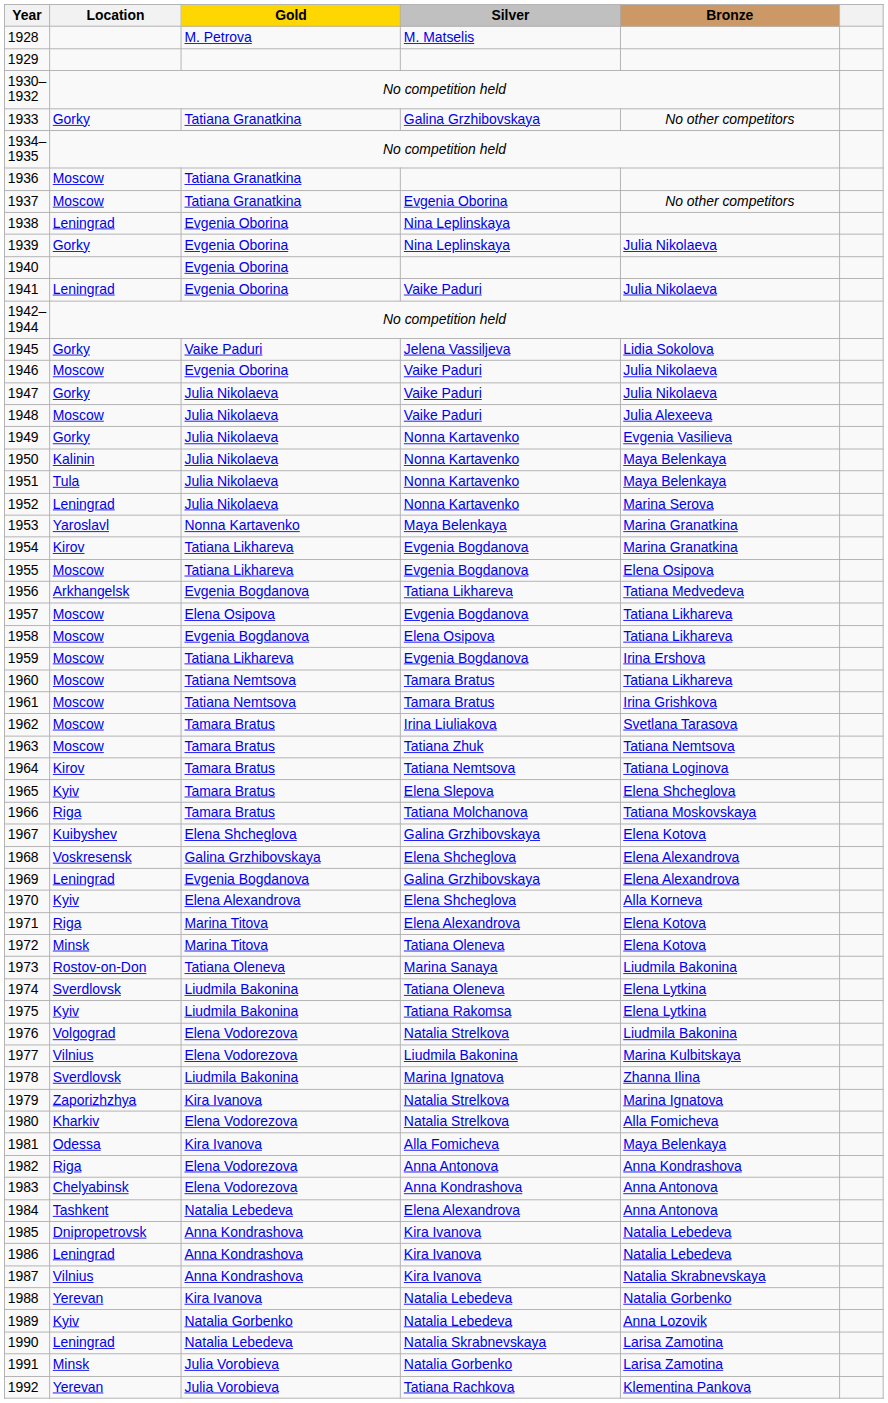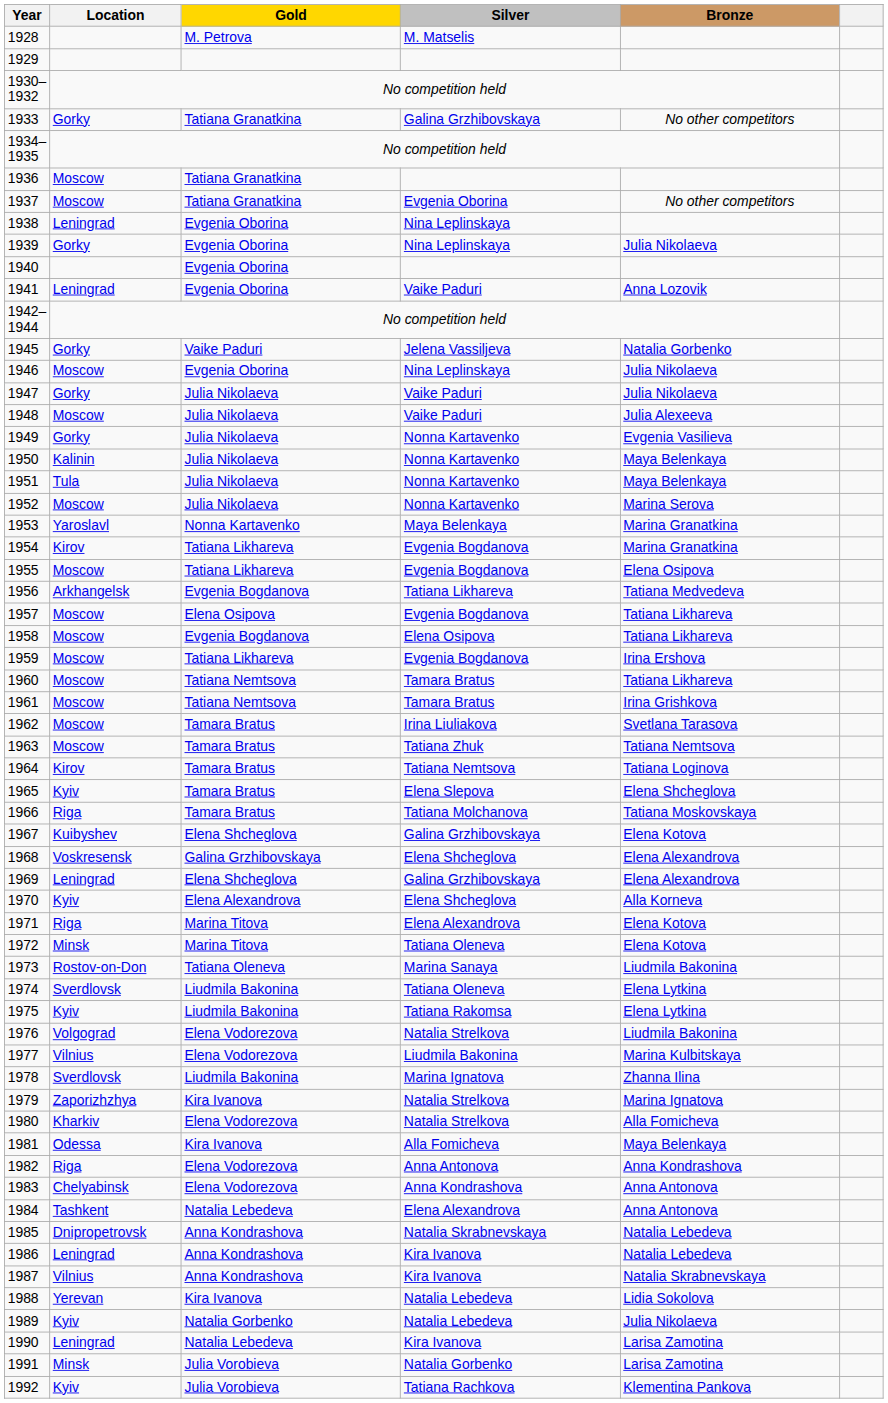1941 | Bronze: Julia Nikolaeva -> Anna Lozovik
1945 | Bronze: Lidia Sokolova -> Natalia Gorbenko
1946 | Silver: Vaike Paduri -> Nina Leplinskaya
1952 | Location: Leningrad -> Moscow
1969 | Gold: Evgenia Bogdanova -> Elena Shcheglova
1985 | Silver: Kira Ivanova -> Natalia Skrabnevskaya
1988 | Bronze: Natalia Gorbenko -> Lidia Sokolova
1989 | Bronze: Anna Lozovik -> Julia Nikolaeva
1990 | Silver: Natalia Skrabnevskaya -> Kira Ivanova
1992 | Location: Yerevan -> Kyiv
